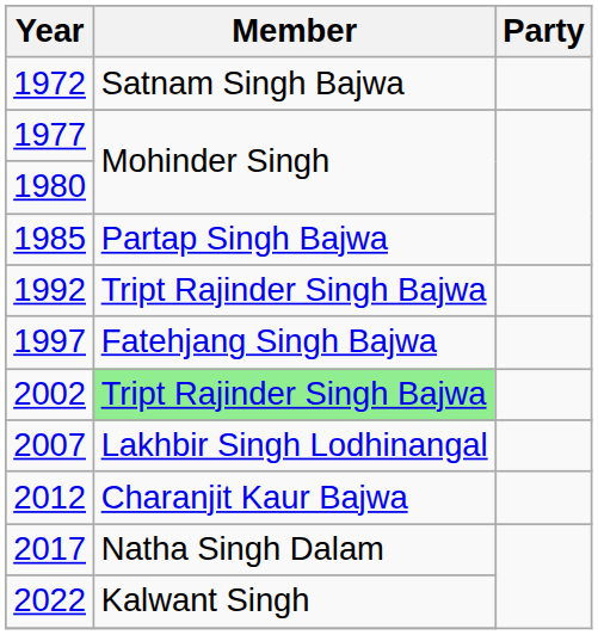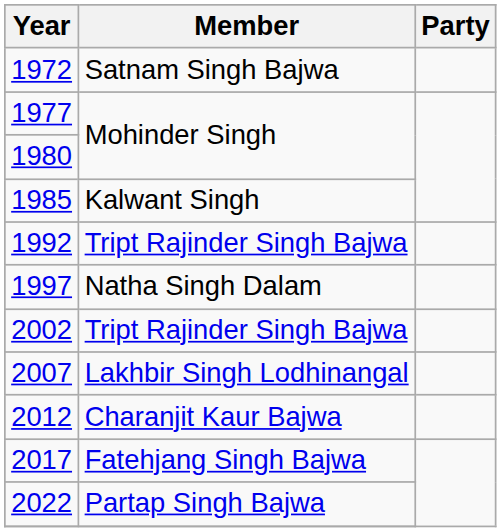1985 | Member: Partap Singh Bajwa -> Kalwant Singh
1997 | Member: Fatehjang Singh Bajwa -> Natha Singh Dalam
2002 | Member: lightgreen background -> no background
2017 | Member: Natha Singh Dalam -> Fatehjang Singh Bajwa
2022 | Member: Kalwant Singh -> Partap Singh Bajwa
